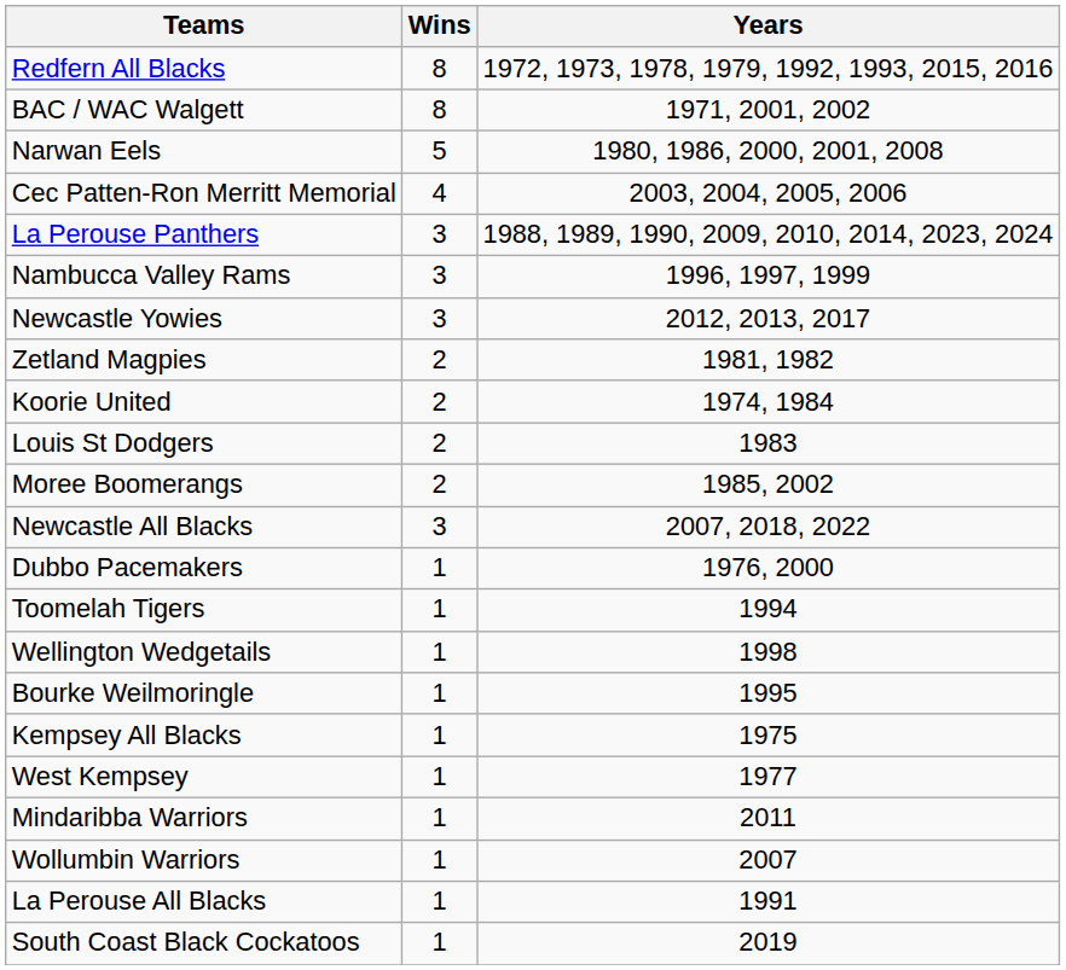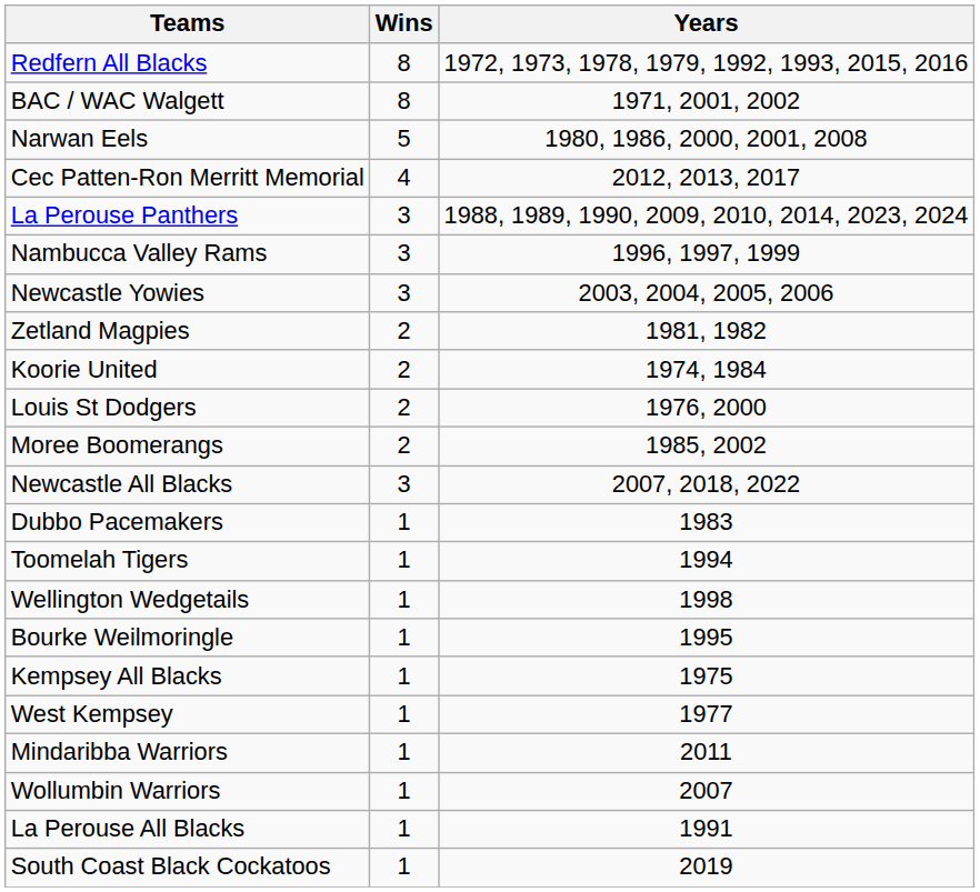Cec Patten-Ron Merritt Memorial | Years: 2003, 2004, 2005, 2006 -> 2012, 2013, 2017
Newcastle Yowies | Years: 2012, 2013, 2017 -> 2003, 2004, 2005, 2006
Louis St Dodgers | Years: 1983 -> 1976, 2000
Dubbo Pacemakers | Years: 1976, 2000 -> 1983
